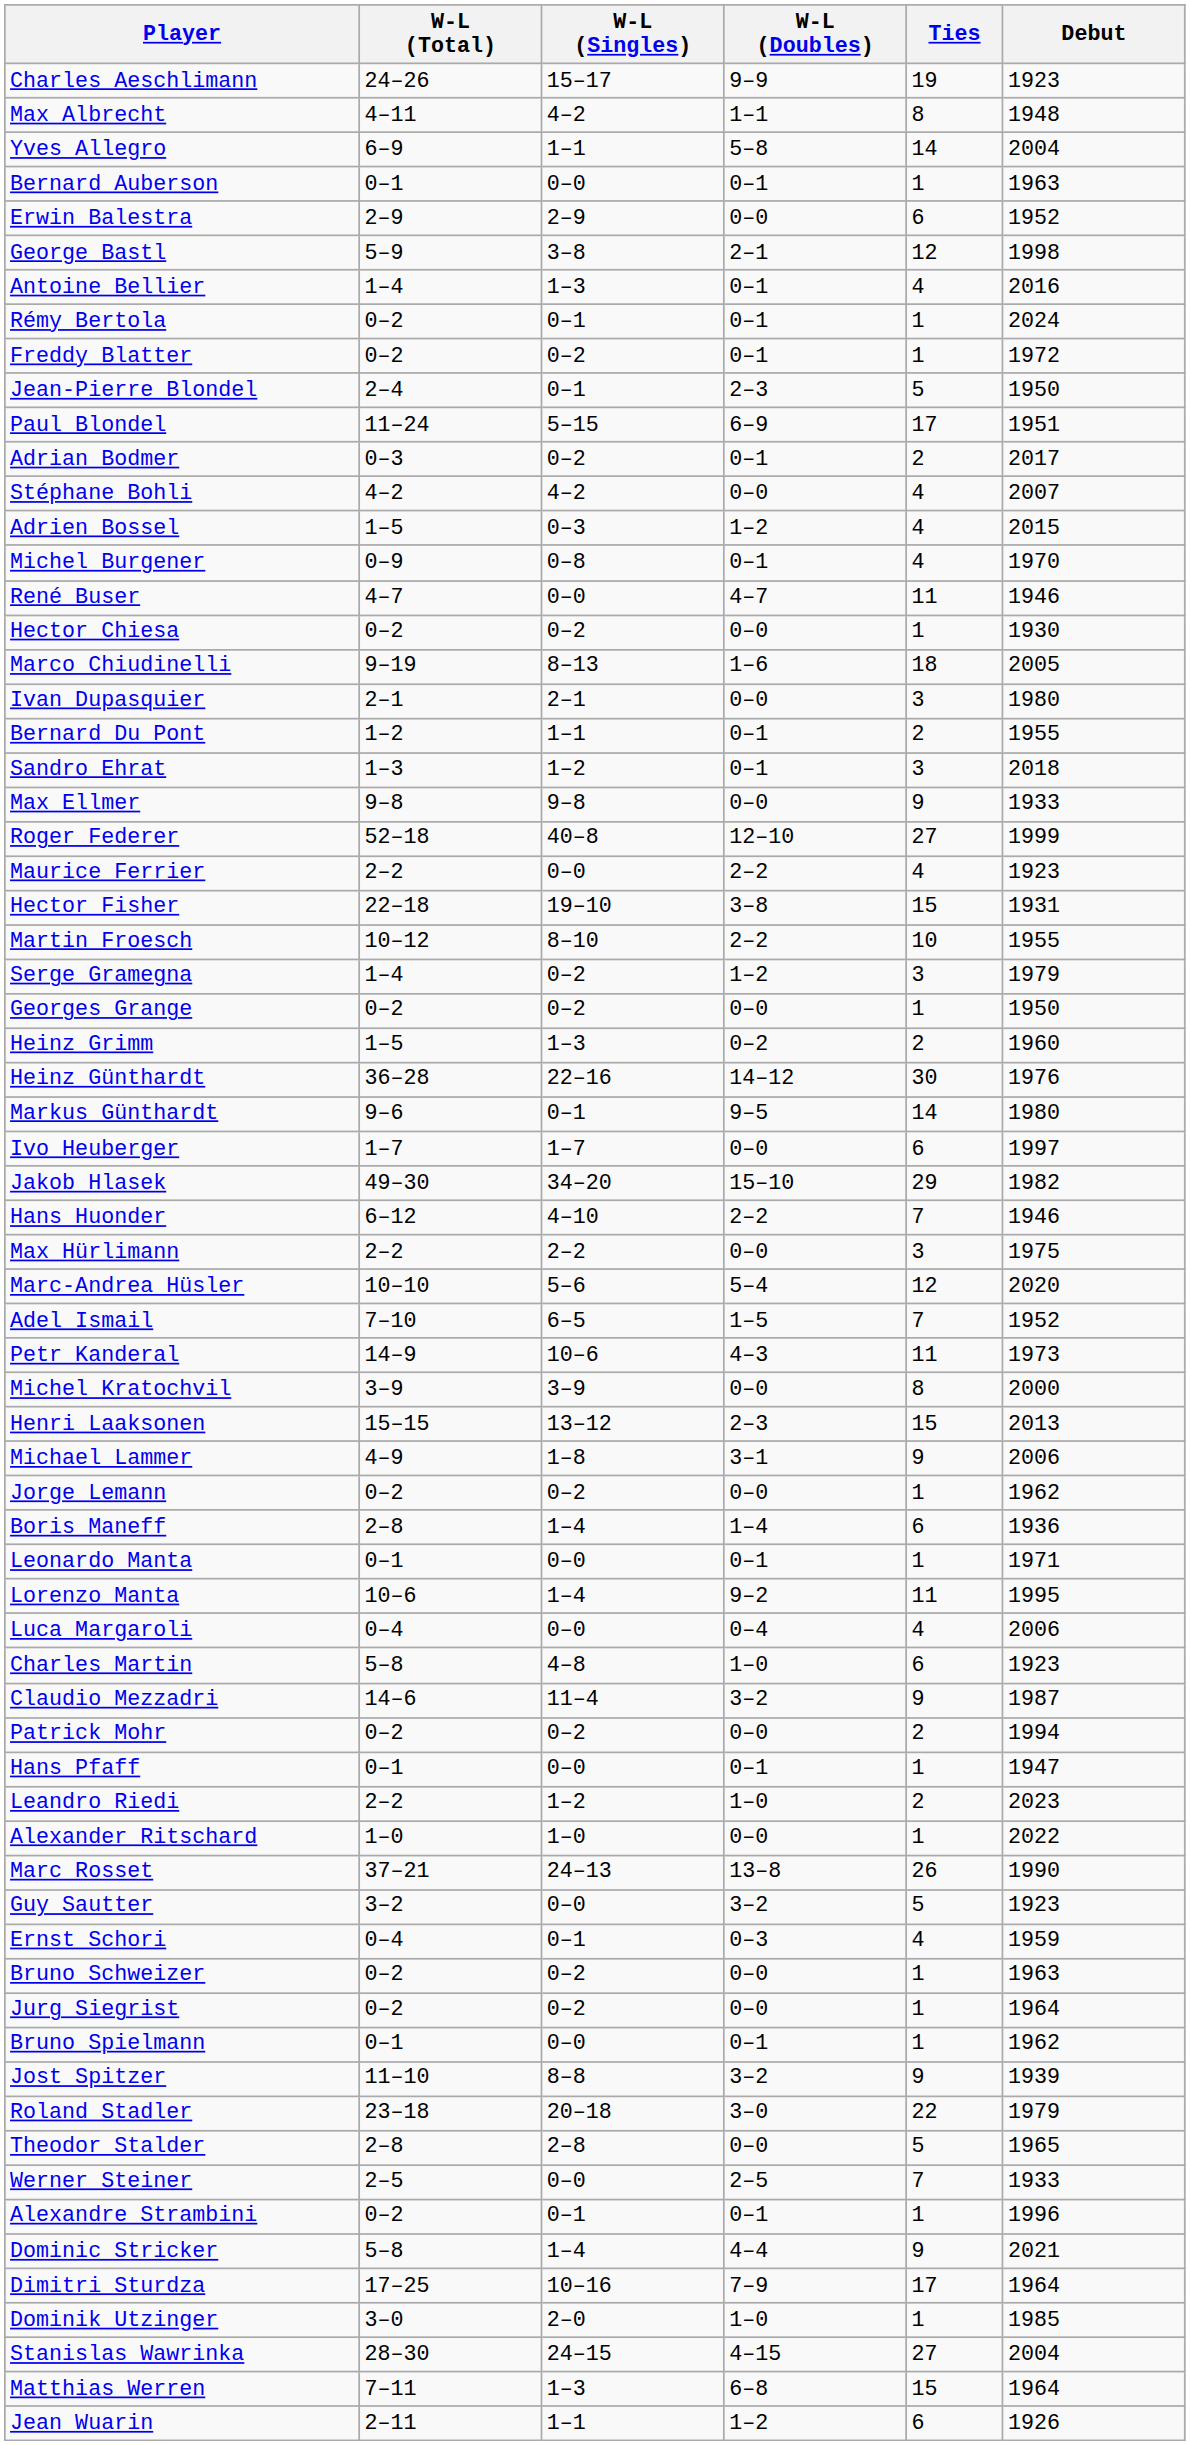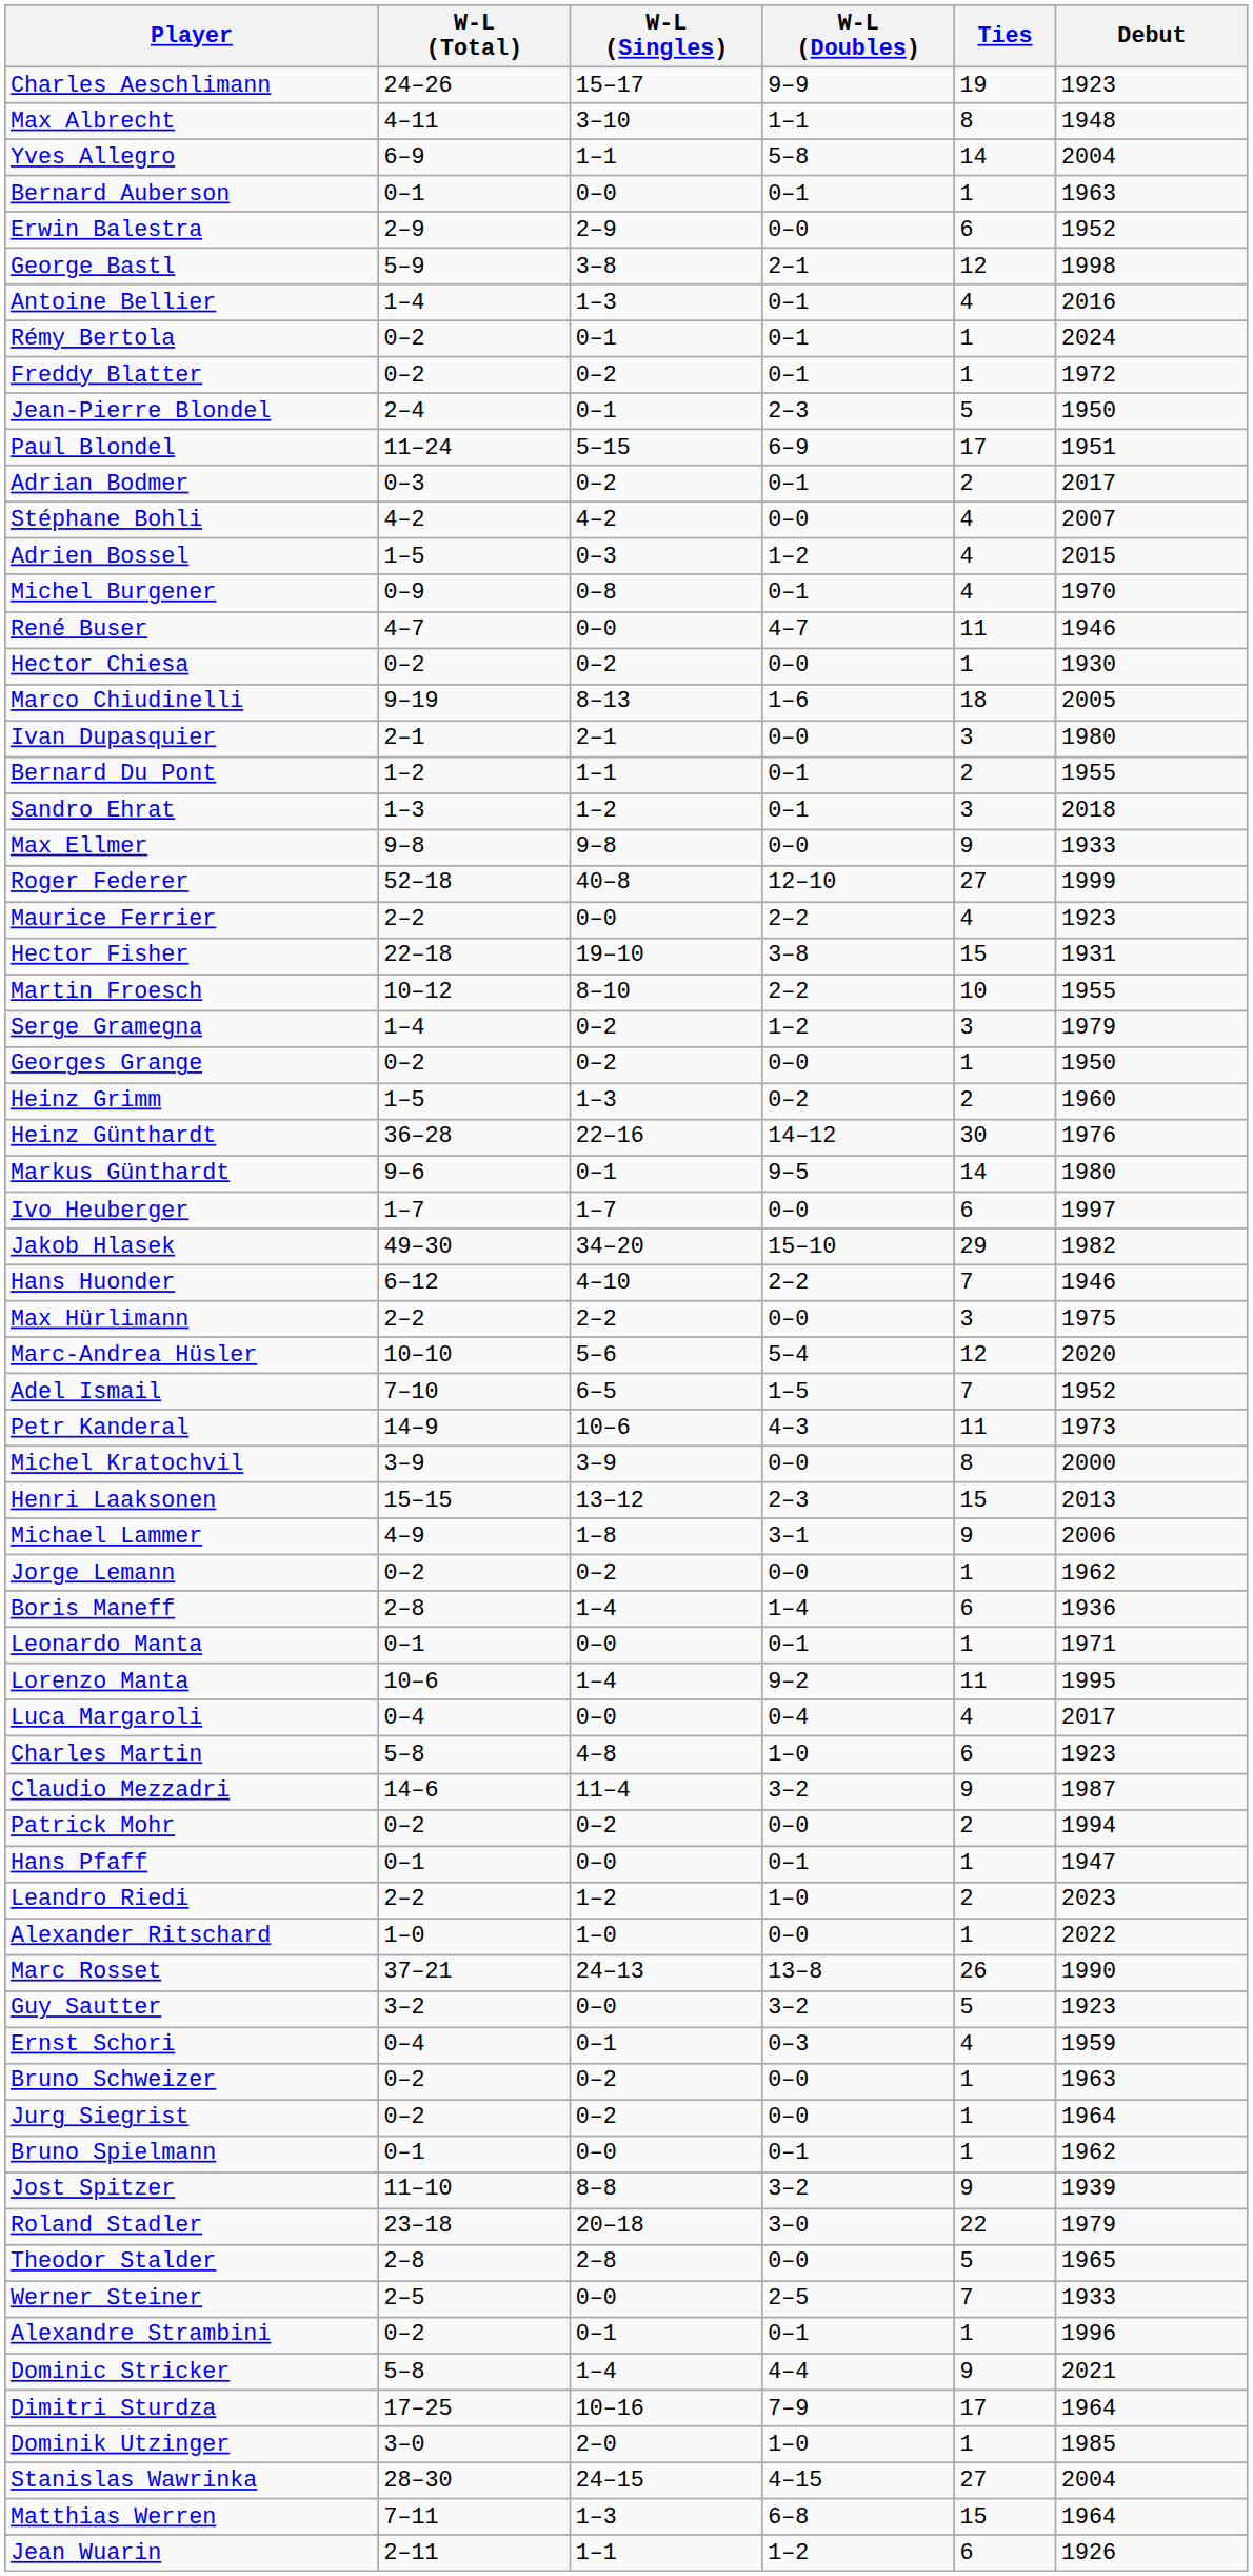Max Albrecht | W-L (Singles): 4–2 -> 3–10
Luca Margaroli | Debut: 2006 -> 2017
